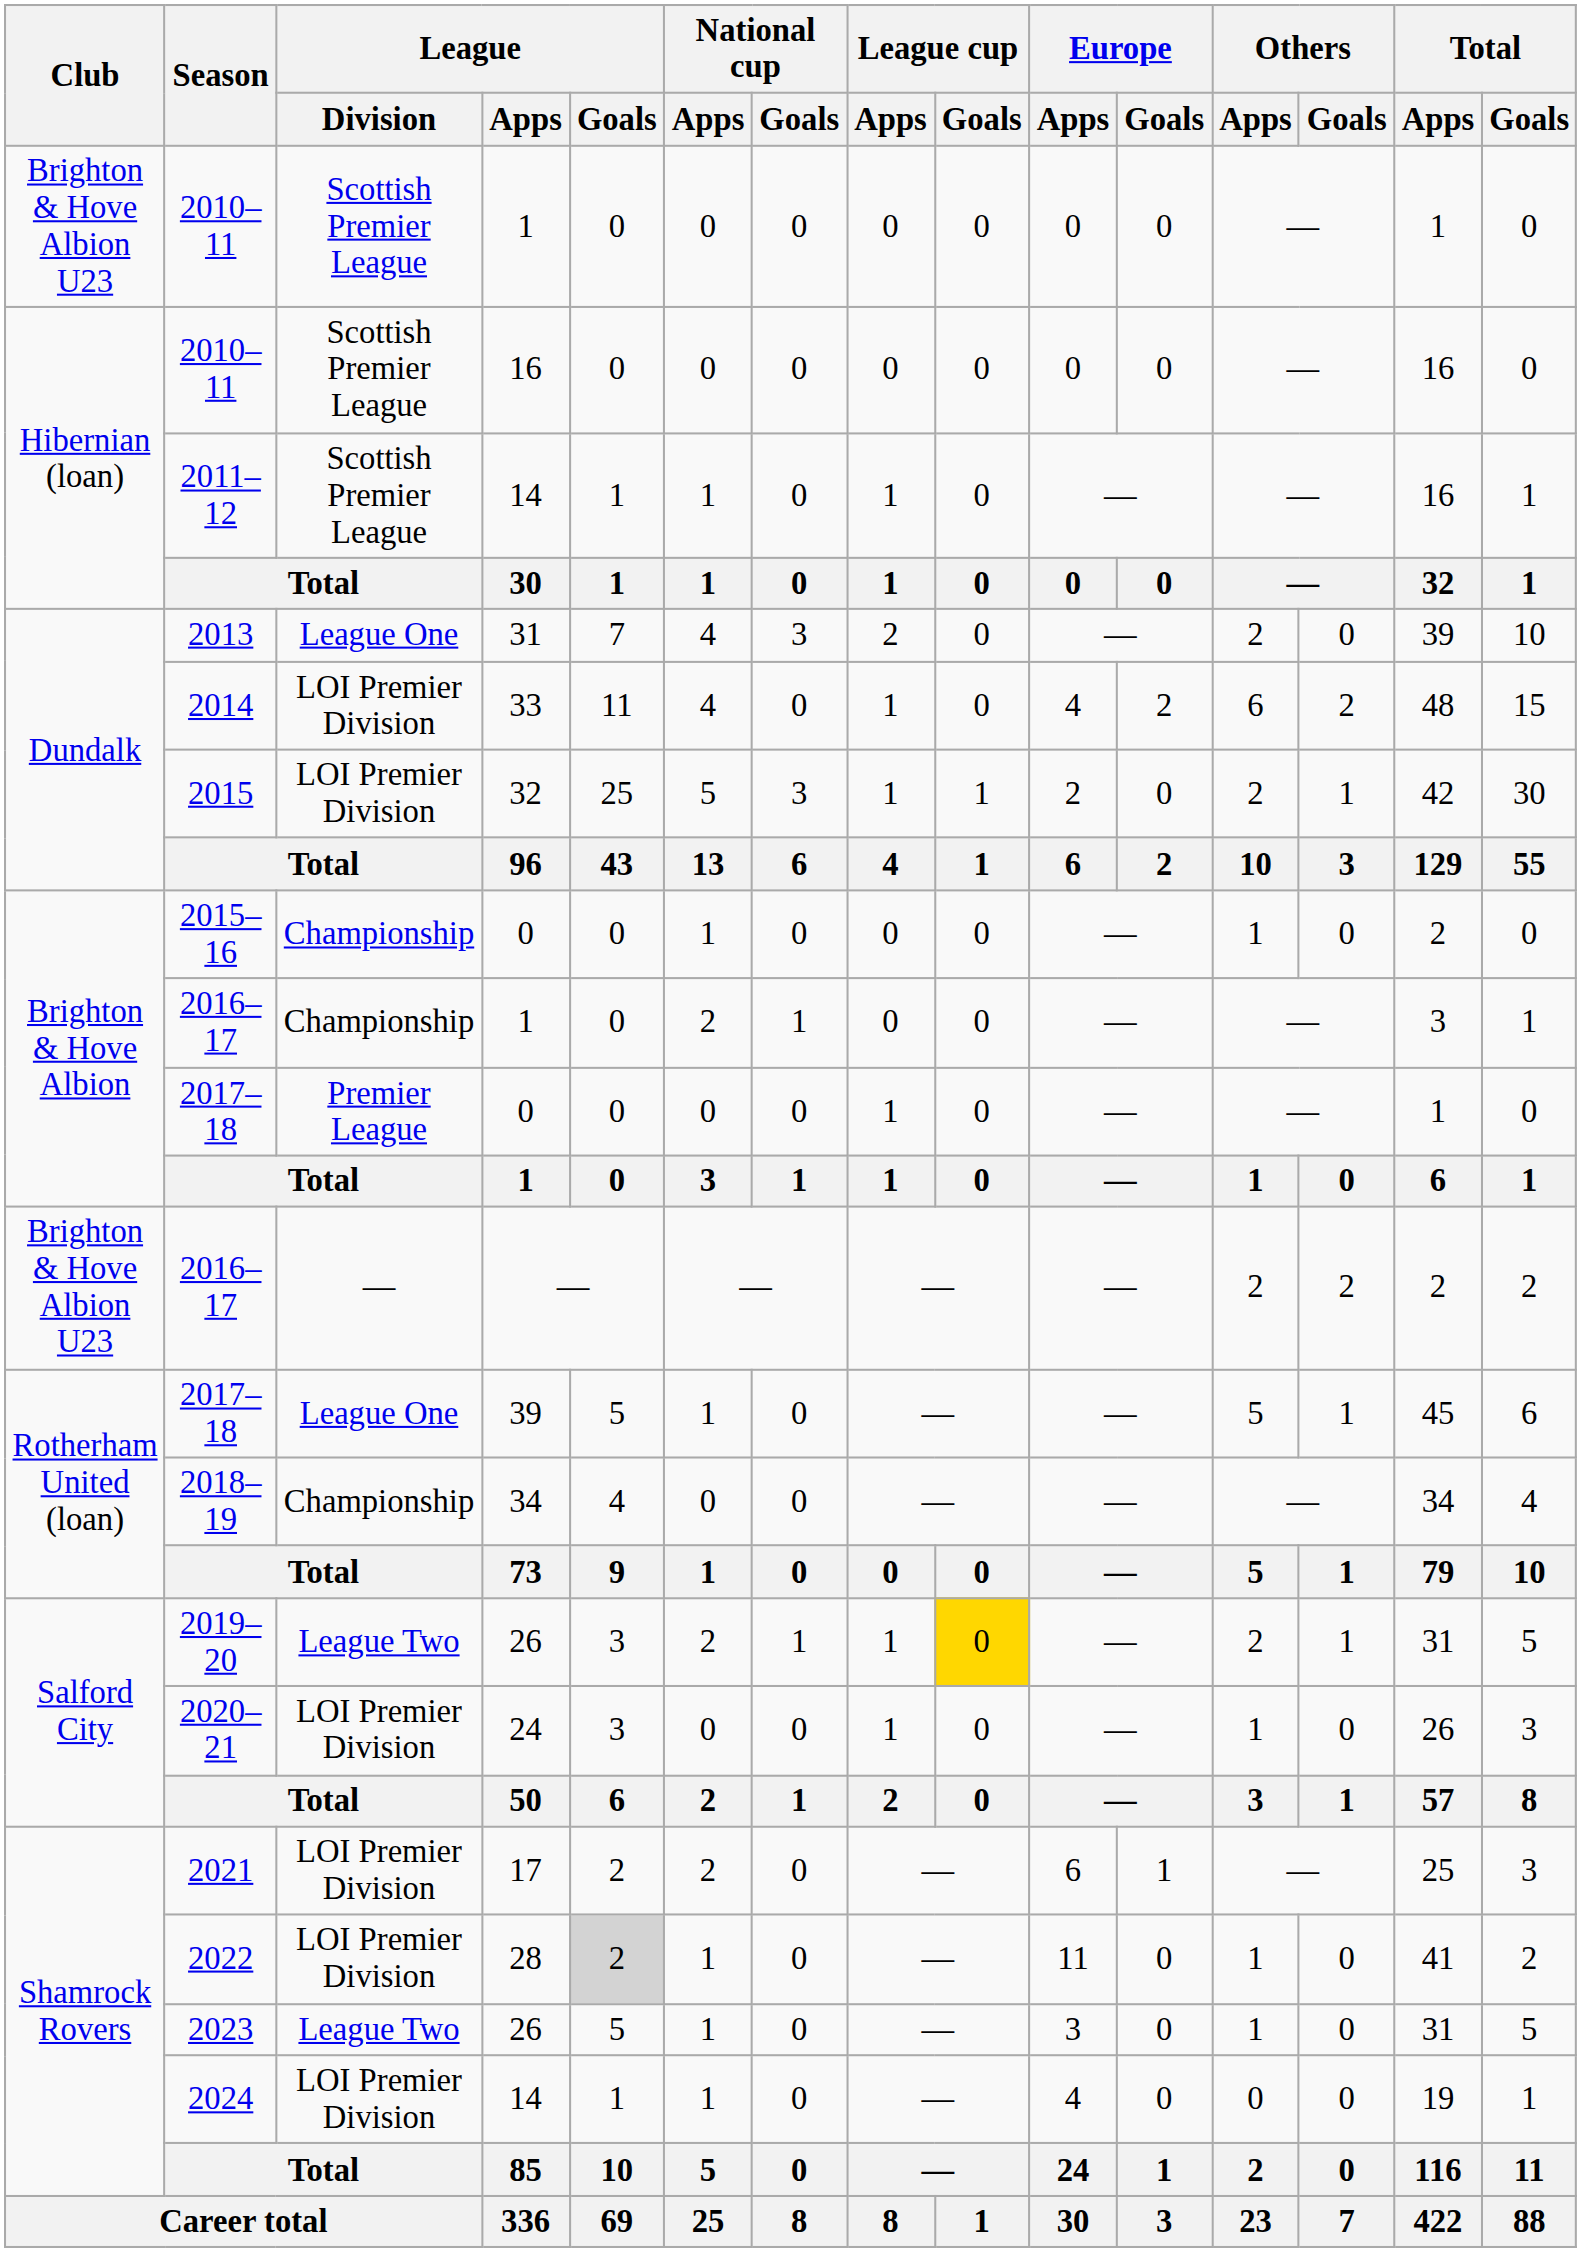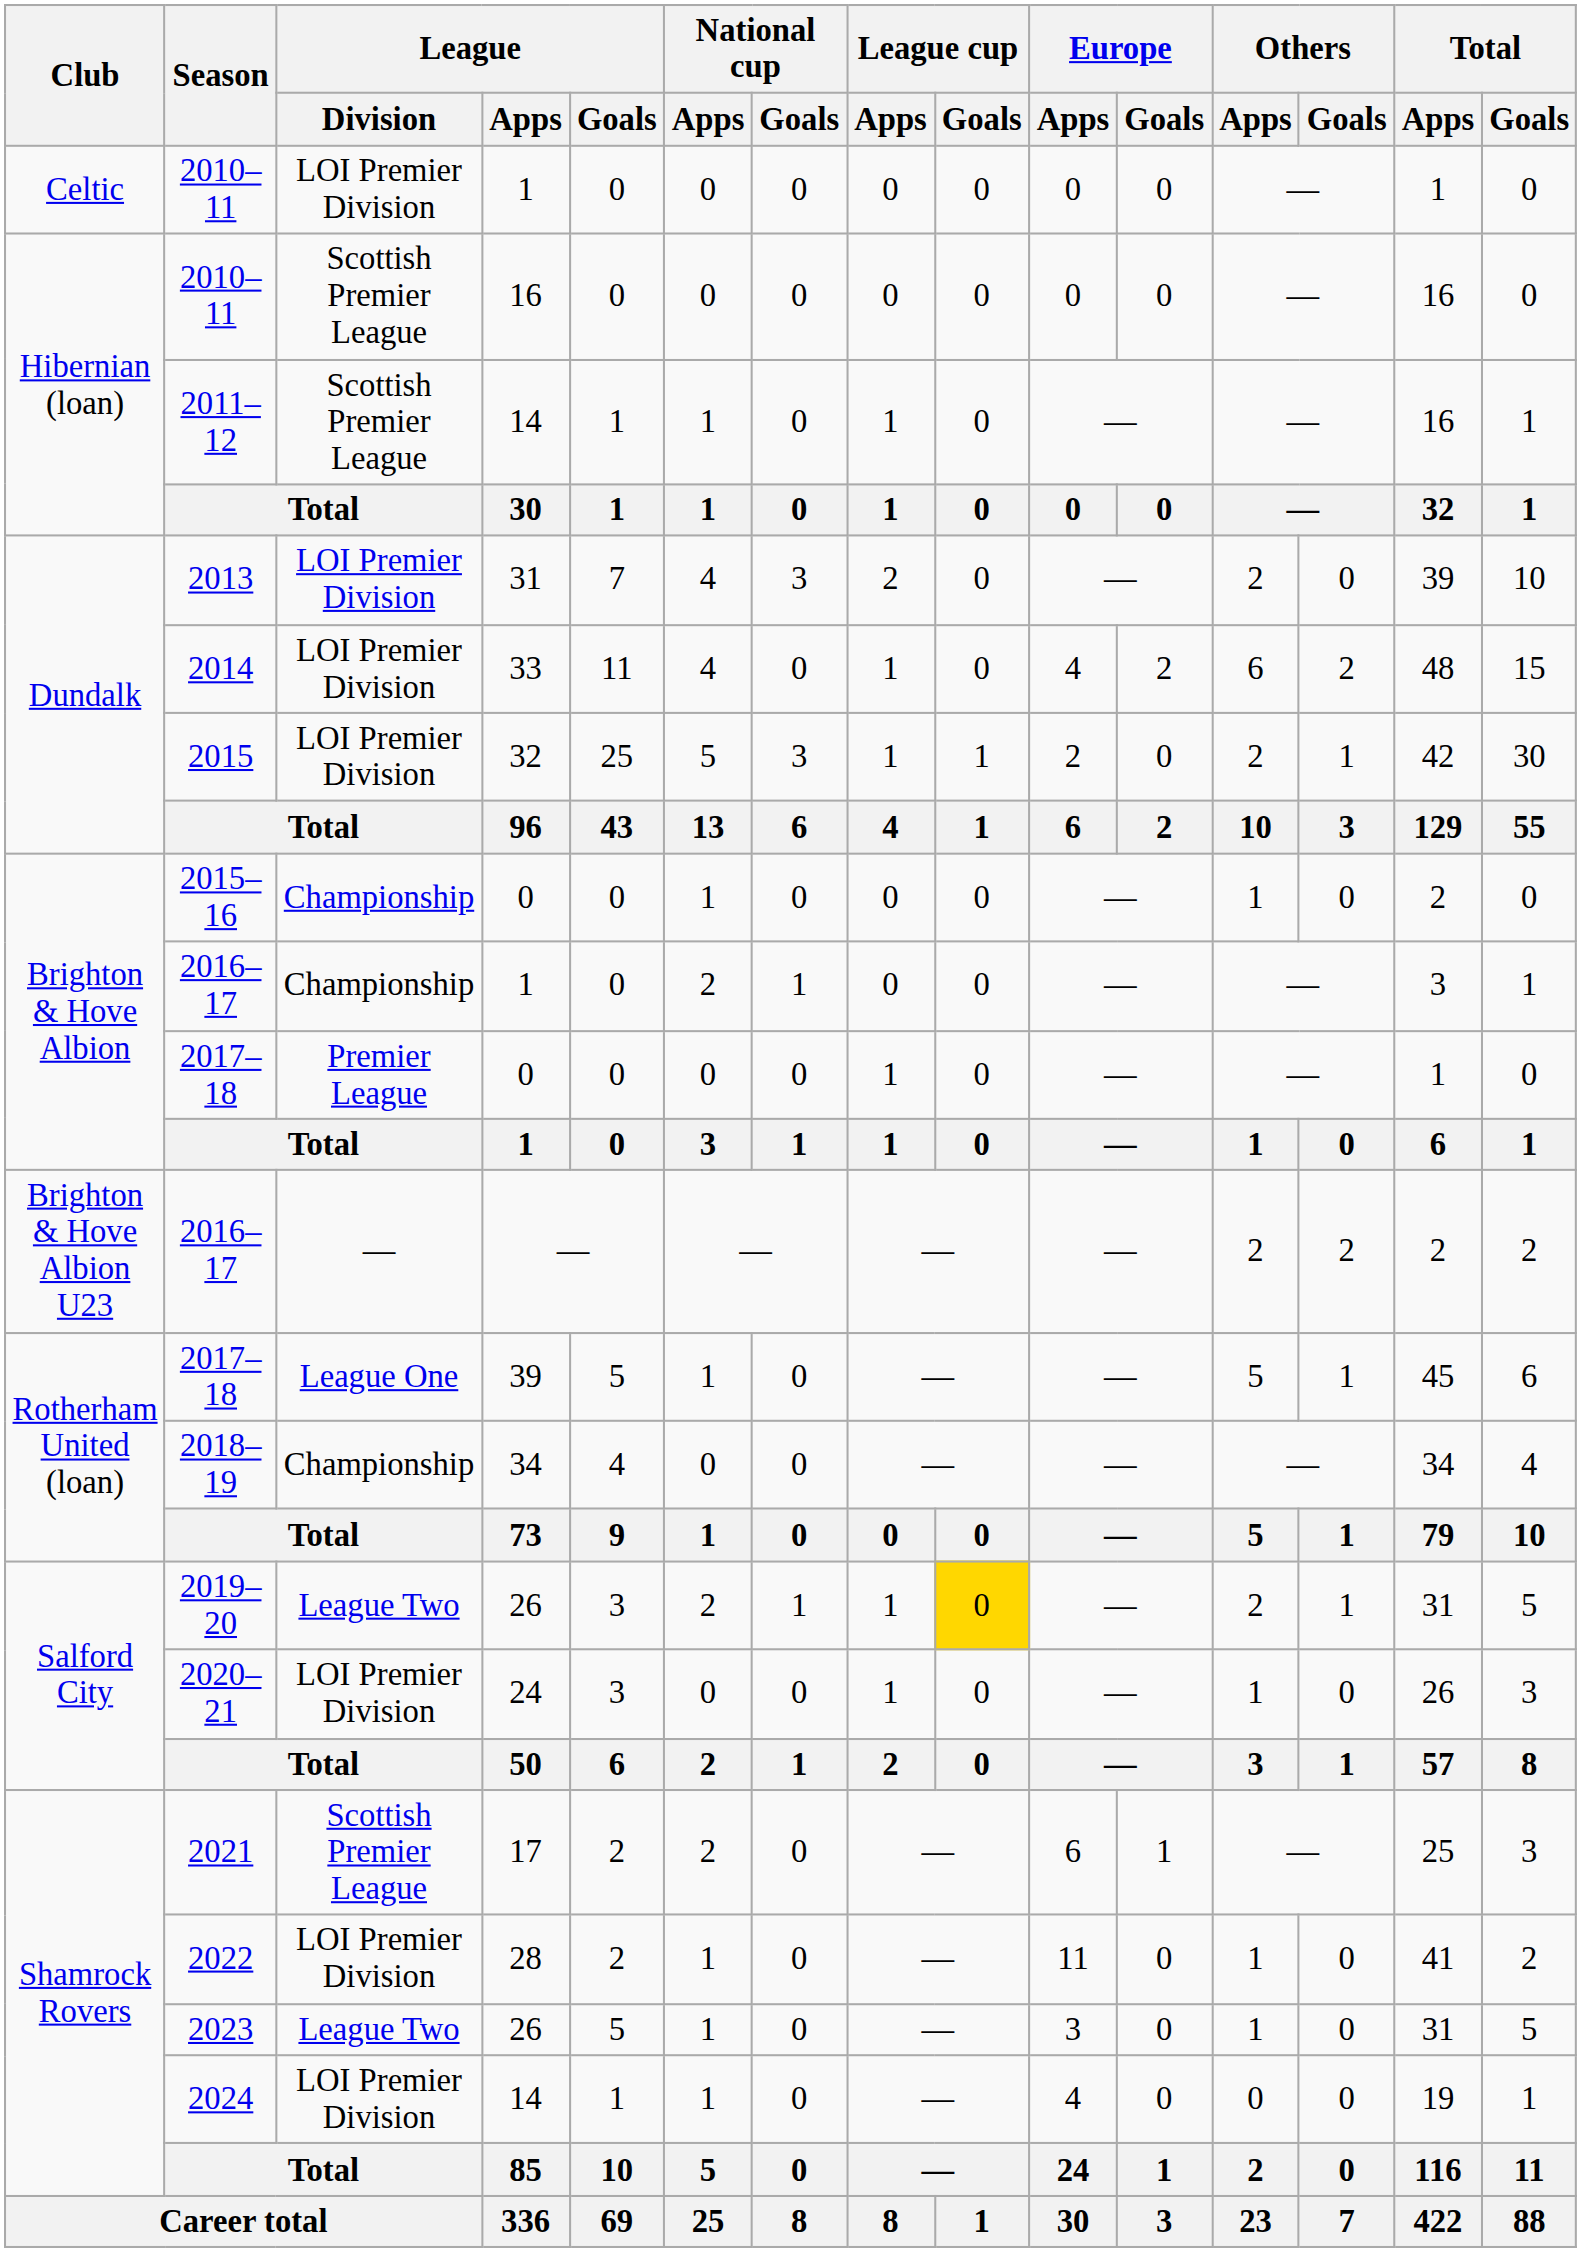2010–11 / 1 | Club: Brighton & Hove Albion U23 -> Celtic
2010–11 / 1 | League / Division: Scottish Premier League -> LOI Premier Division
2013 | League / Division: League One -> LOI Premier Division
2021 | League / Division: LOI Premier Division -> Scottish Premier League
2022 | League / Goals: lightgrey background -> no background
